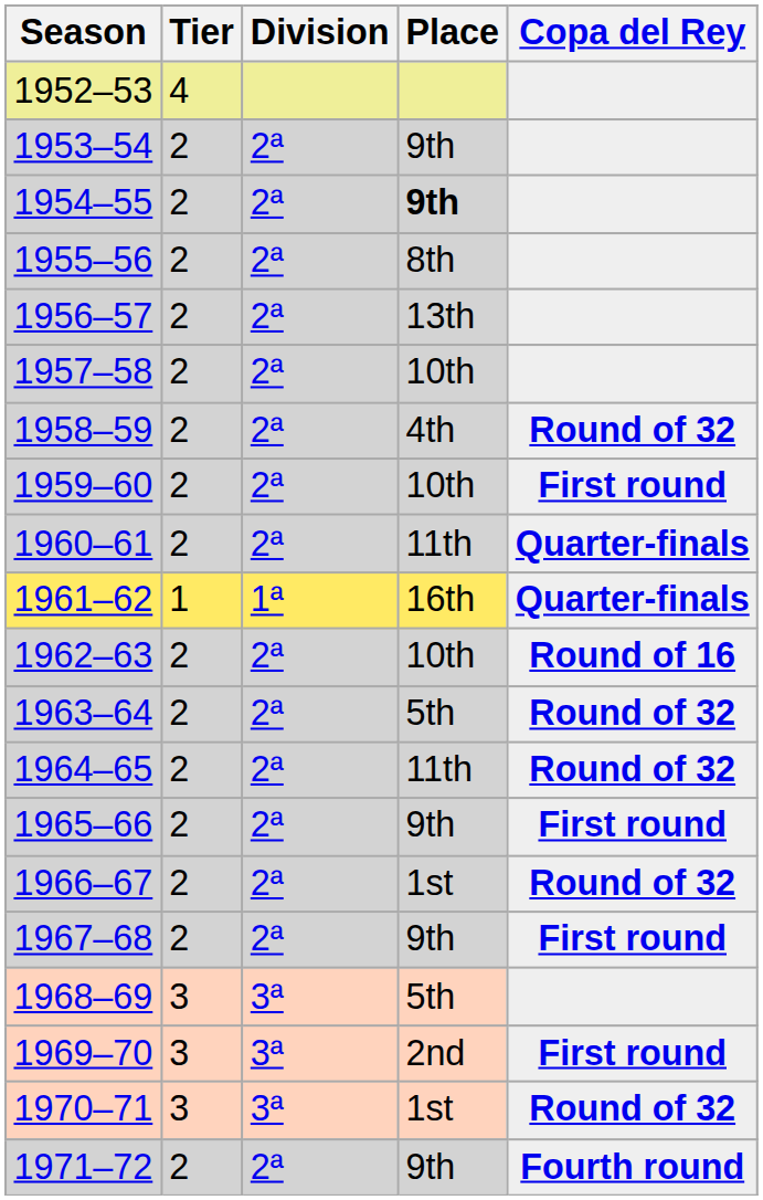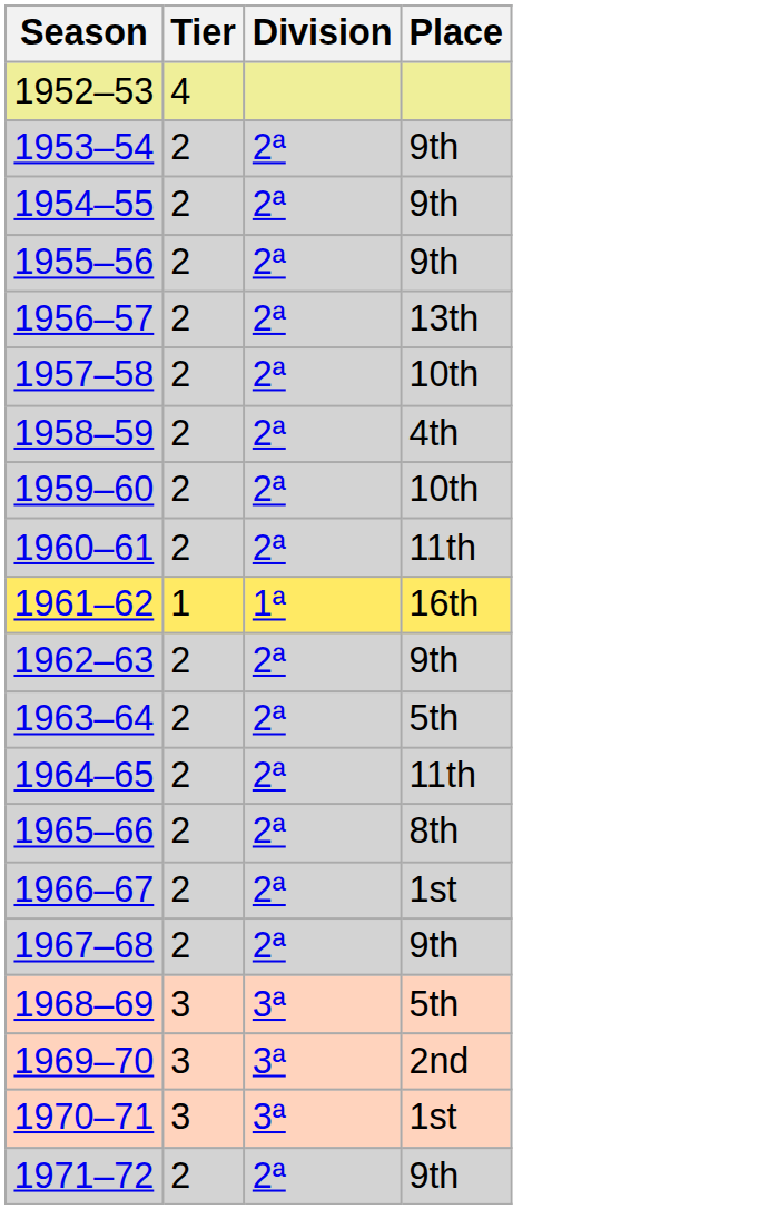- column: Copa del Rey | Round of 32 | First round | Quarter-finals | Quarter-finals | Round of 16 | Round of 32 | Round of 32 | First round | Round of 32 | First round | First round | Round of 32 | Fourth round
1954–55 | Place: bold -> normal
1955–56 | Place: 8th -> 9th
1962–63 | Place: 10th -> 9th
1965–66 | Place: 9th -> 8th
